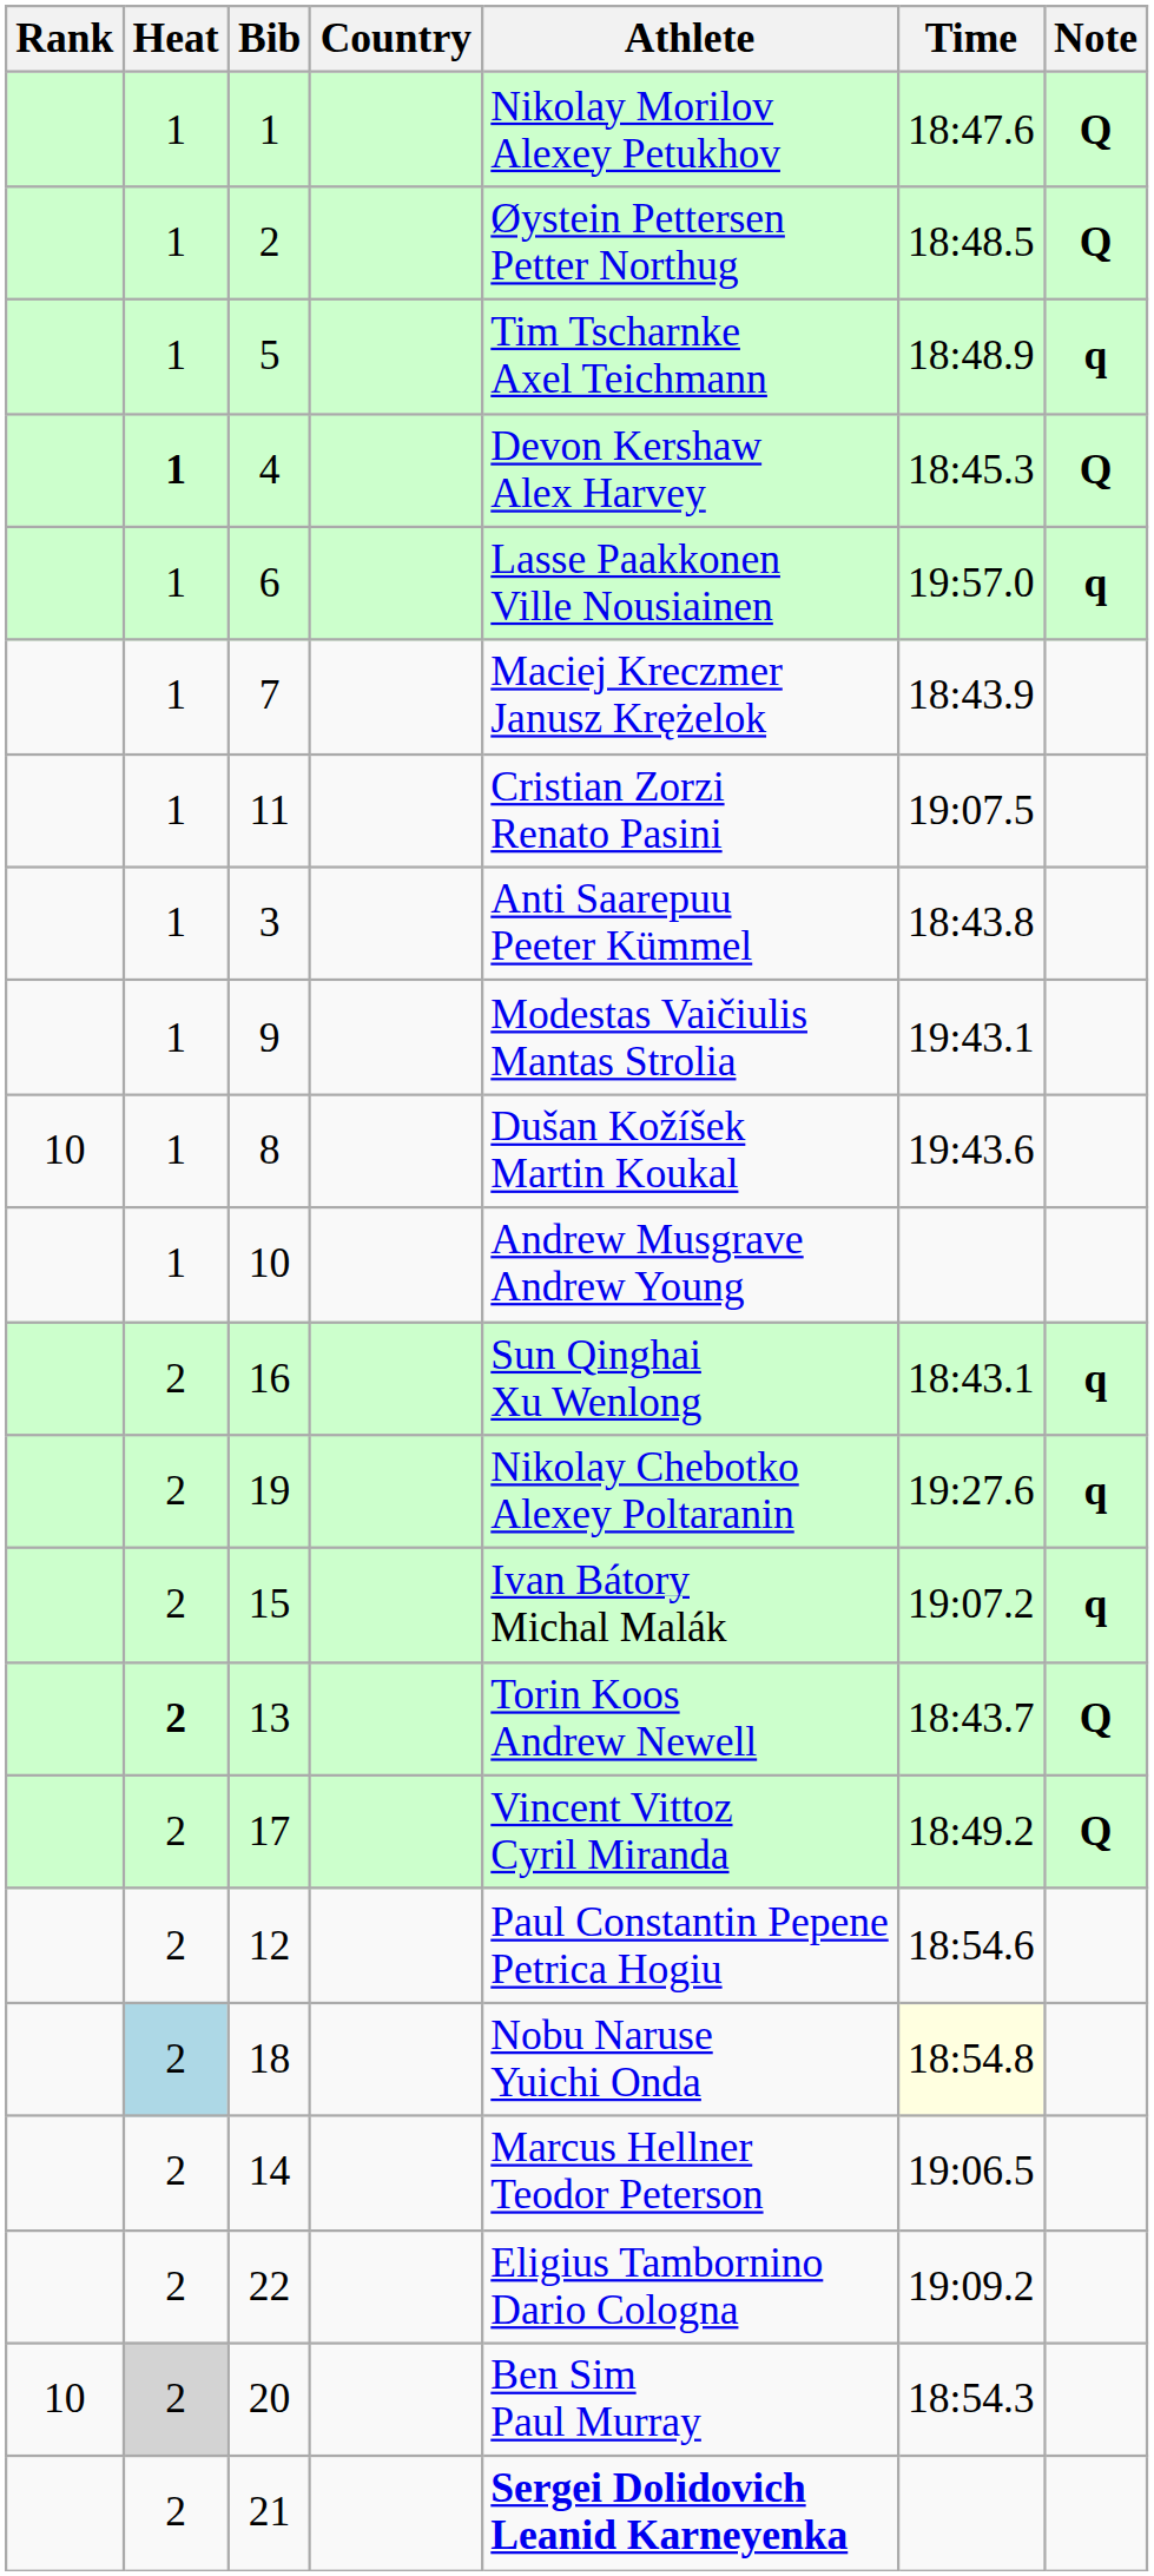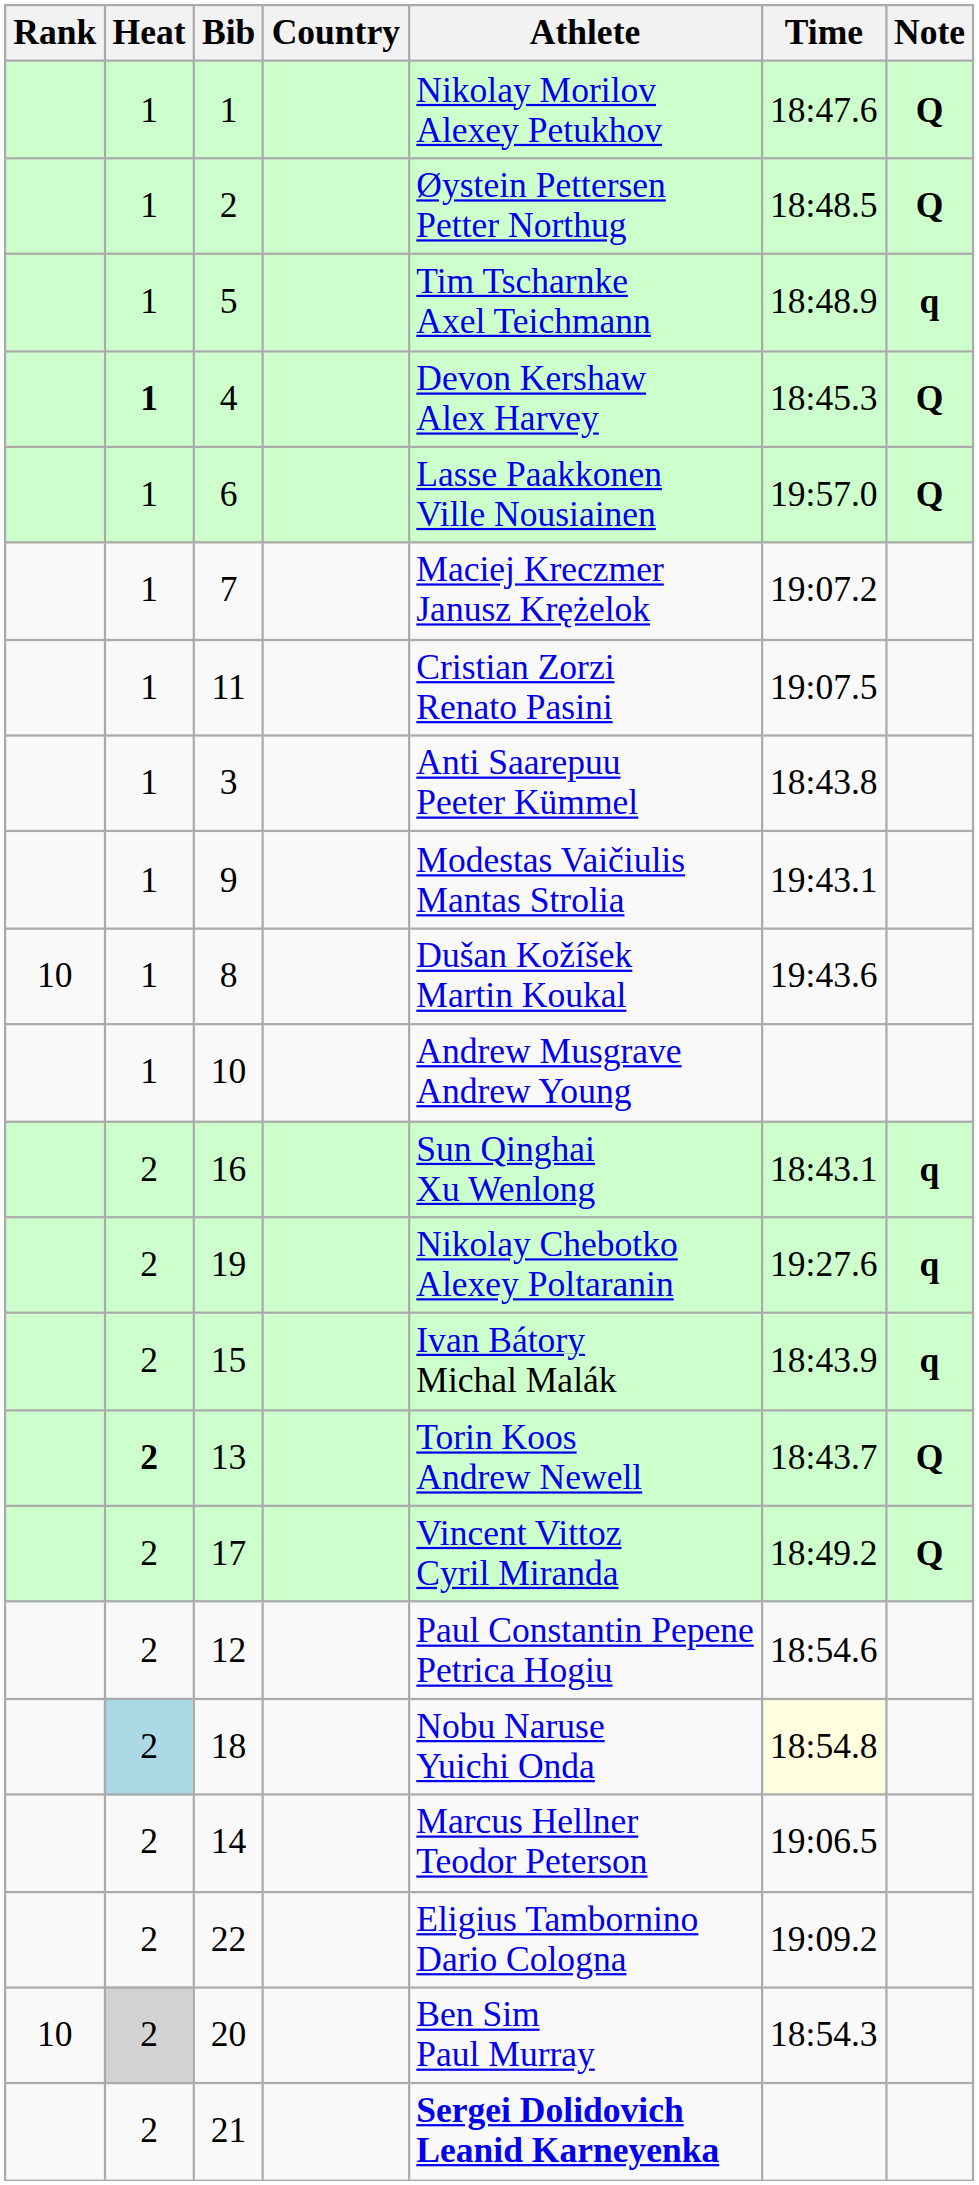6 | Note: q -> Q
7 | Time: 18:43.9 -> 19:07.2
15 | Time: 19:07.2 -> 18:43.9
